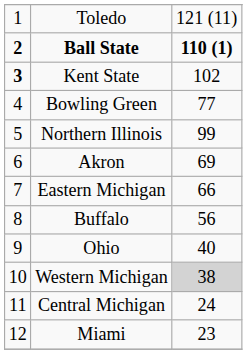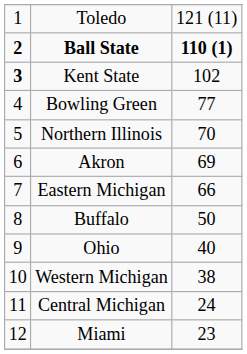Northern Illinois | column 3: 99 -> 70
Buffalo | column 3: 56 -> 50
Western Michigan | column 3: lightgrey background -> no background
